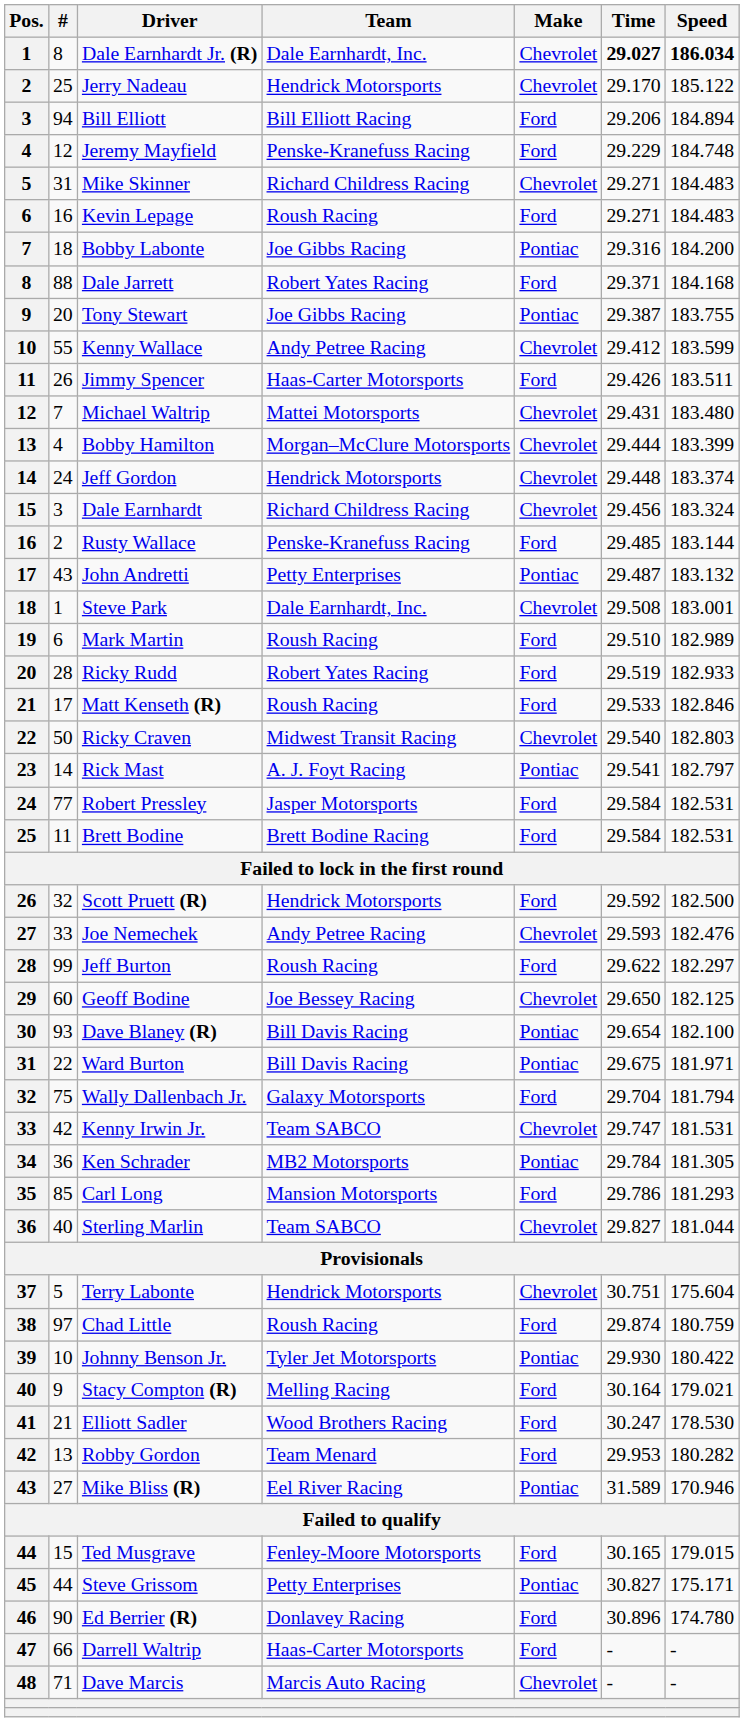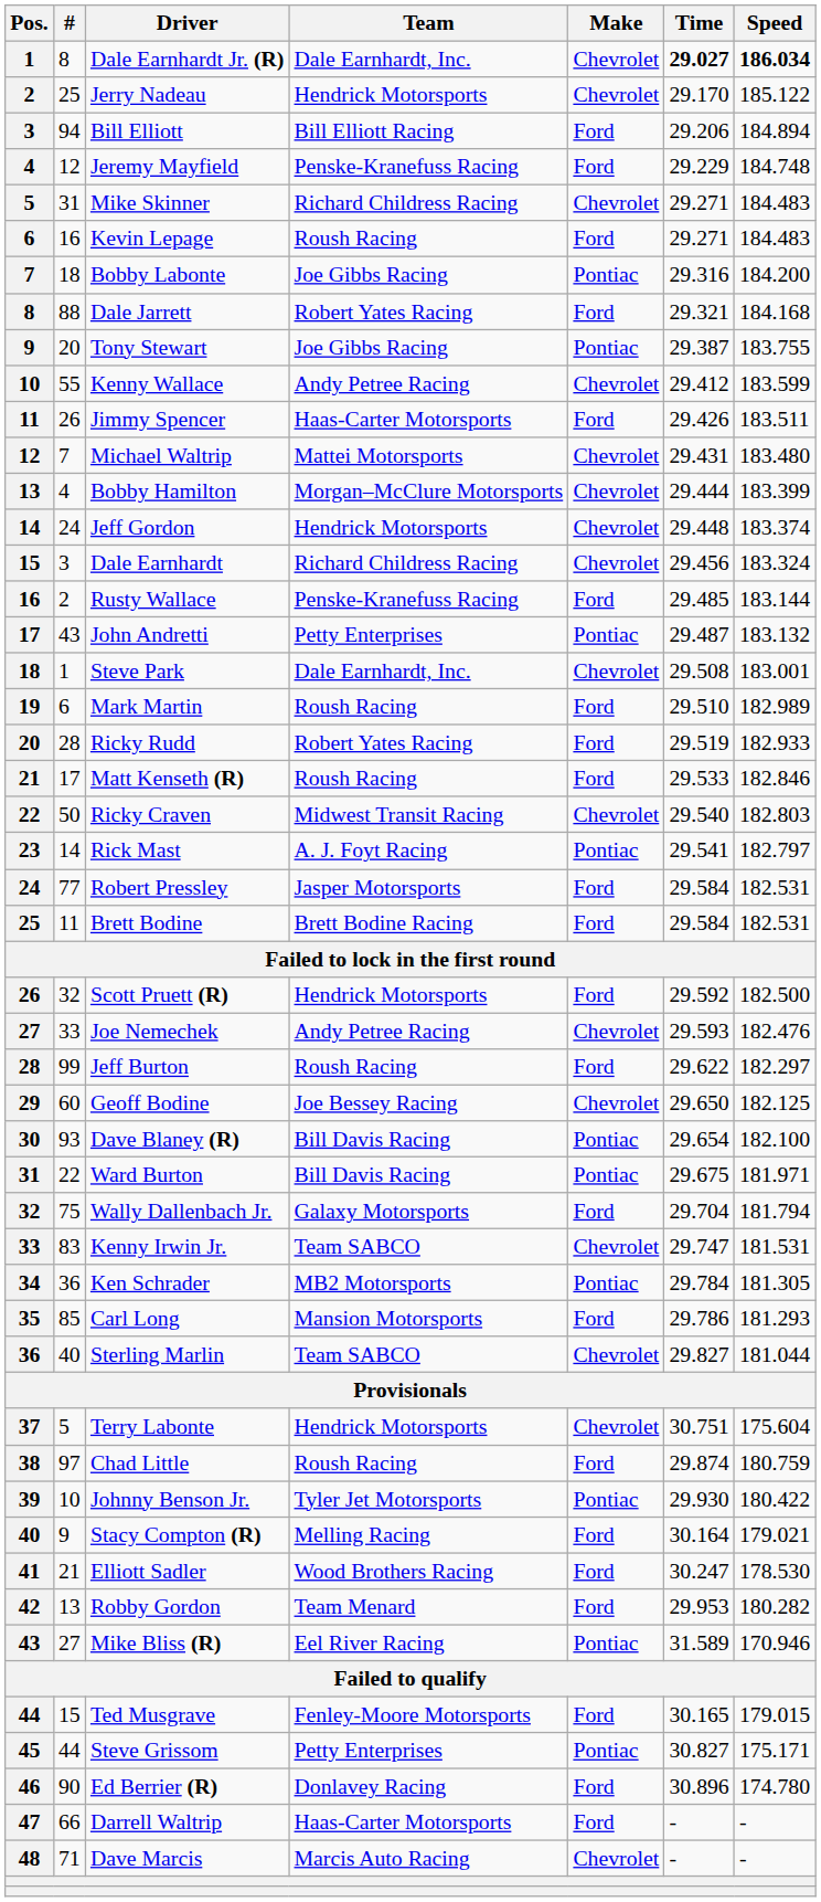Dale Jarrett | Time: 29.371 -> 29.321
Kenny Irwin Jr. | #: 42 -> 83
